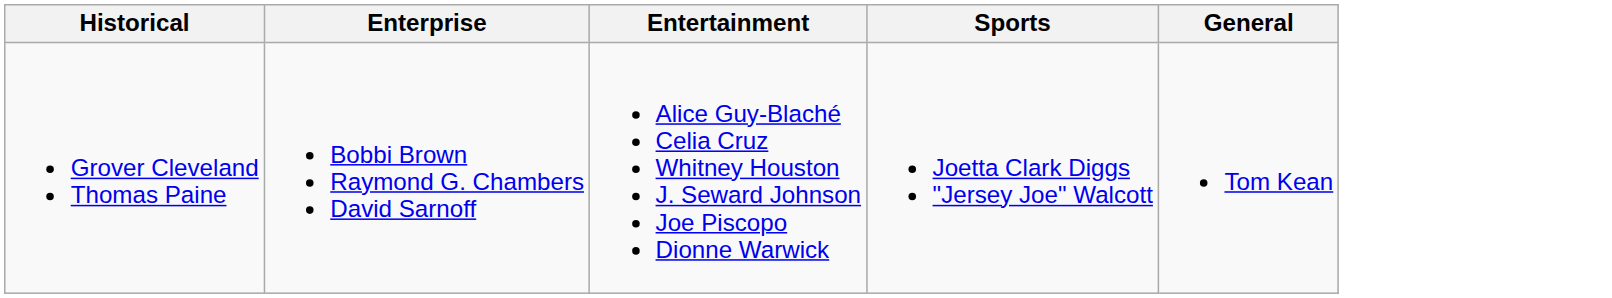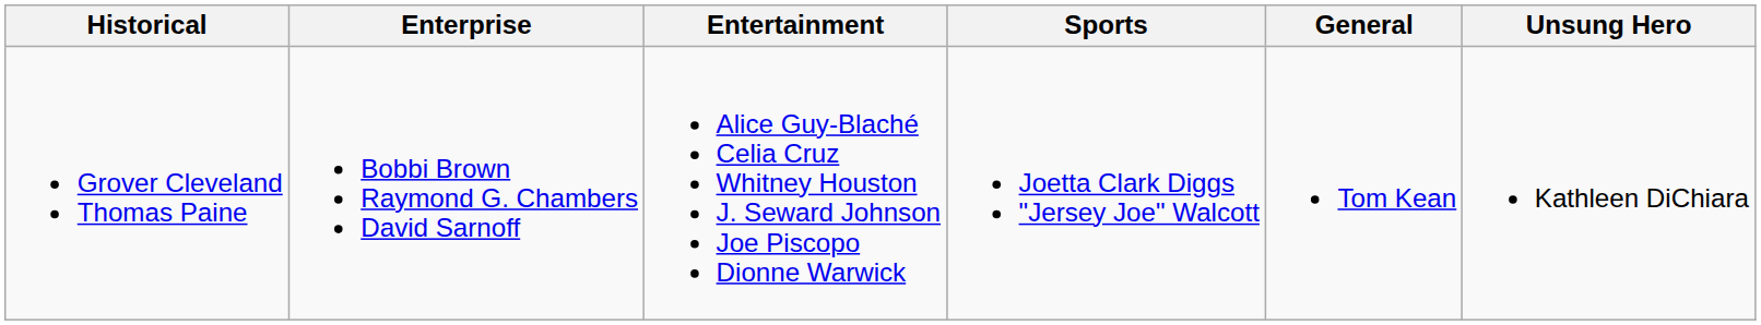+ column: Unsung Hero | Kathleen DiChiara
